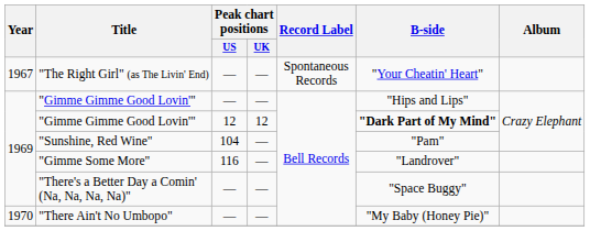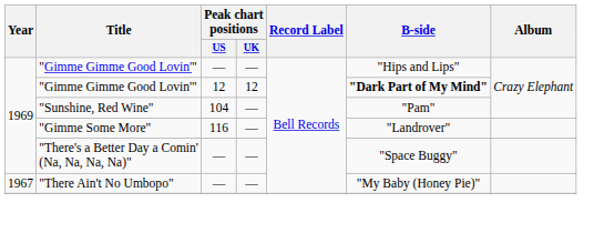- row: 1967 | "The Right Girl" (as The Livin' End) | — | — | Spontaneous Records | "Your Cheatin' Heart"
"There Ain't No Umbopo" | Year: 1970 -> 1967
